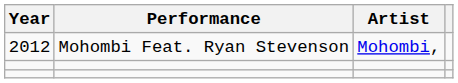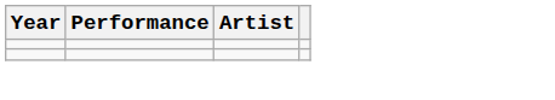- row: 2012 | Mohombi Feat. Ryan Stevenson | Mohombi,
